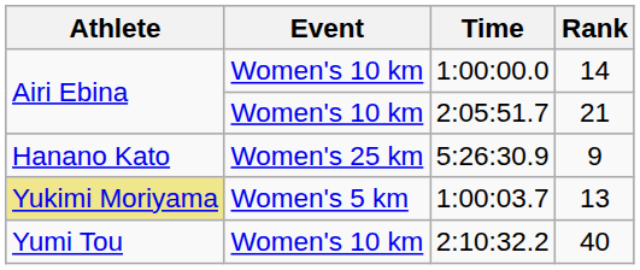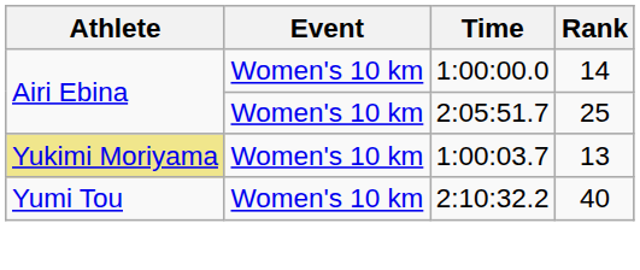2:05:51.7 | Rank: 21 -> 25
- row: Hanano Kato | Women's 25 km | 5:26:30.9 | 9
1:00:03.7 | Event: Women's 5 km -> Women's 10 km
